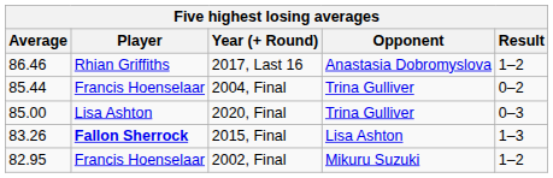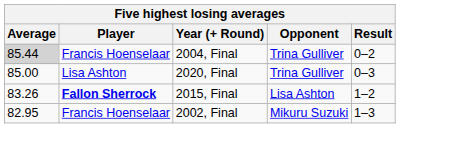- row: 86.46 | Rhian Griffiths | 2017, Last 16 | Anastasia Dobromyslova | 1–2
2004, Final | Average: no background -> lightgrey background
2015, Final | Result: 1–3 -> 1–2
2002, Final | Result: 1–2 -> 1–3
